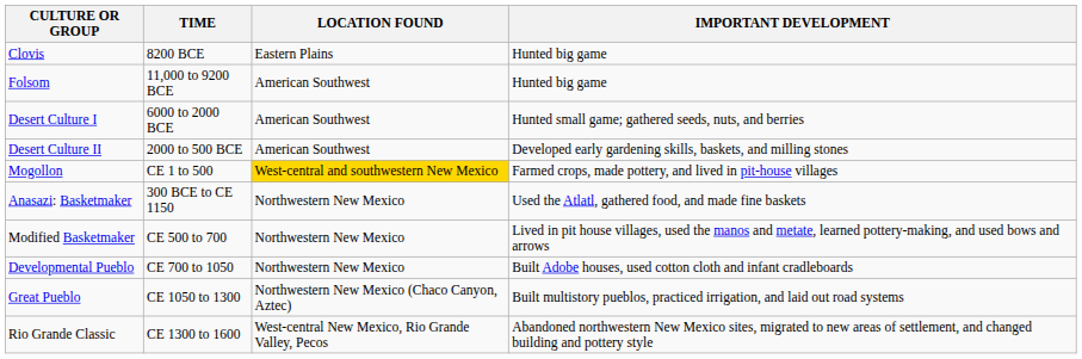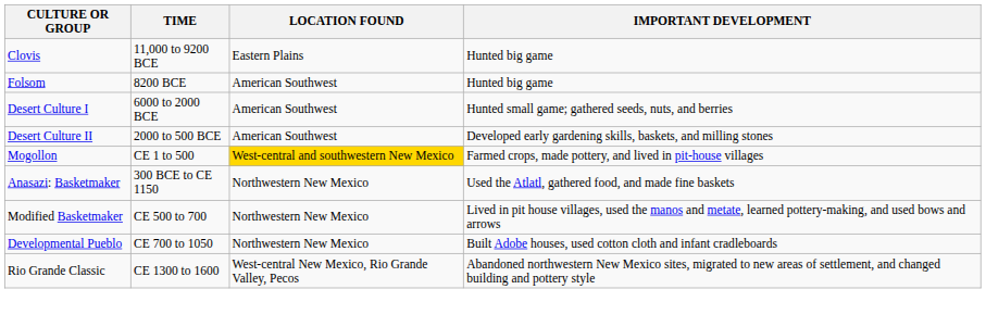Clovis | TIME: 8200 BCE -> 11,000 to 9200 BCE
Folsom | TIME: 11,000 to 9200 BCE -> 8200 BCE
- row: Great Pueblo | CE 1050 to 1300 | Northwestern New Mexico (Chaco Canyon, Aztec) | Built multistory pueblos, practiced irrigation, and laid out road systems
